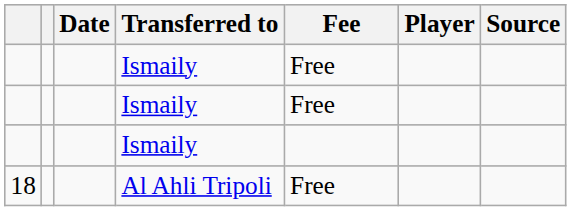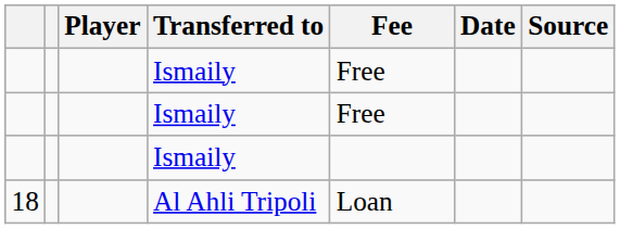columns swapped: Player <-> Date
18 | Fee: Free -> Loan
